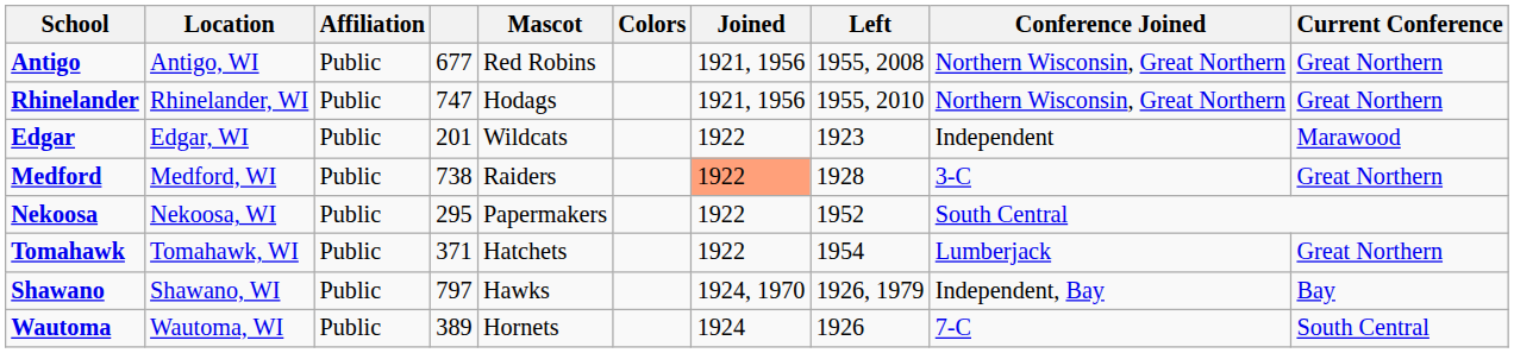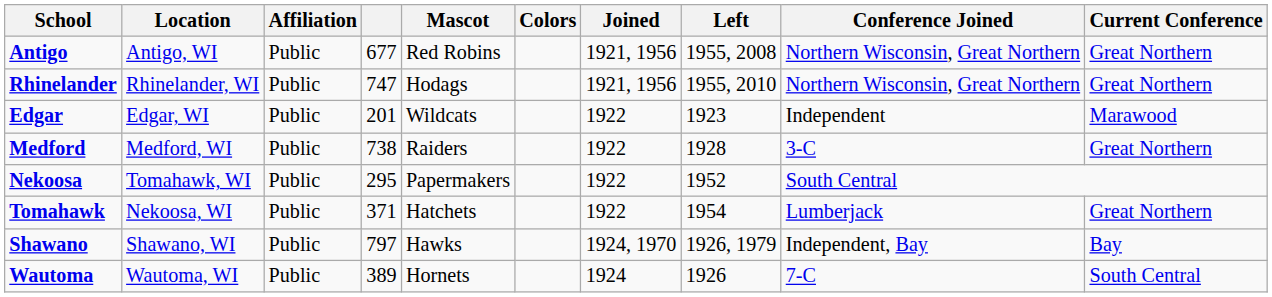Medford | Joined: lightsalmon background -> no background
Nekoosa | Location: Nekoosa, WI -> Tomahawk, WI
Tomahawk | Location: Tomahawk, WI -> Nekoosa, WI
